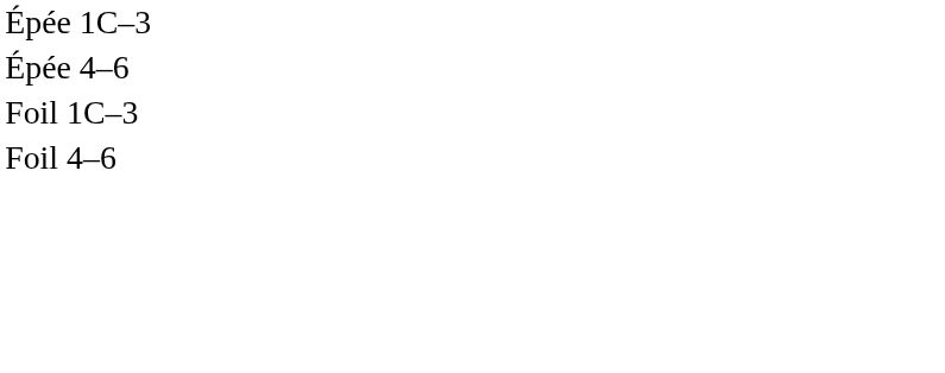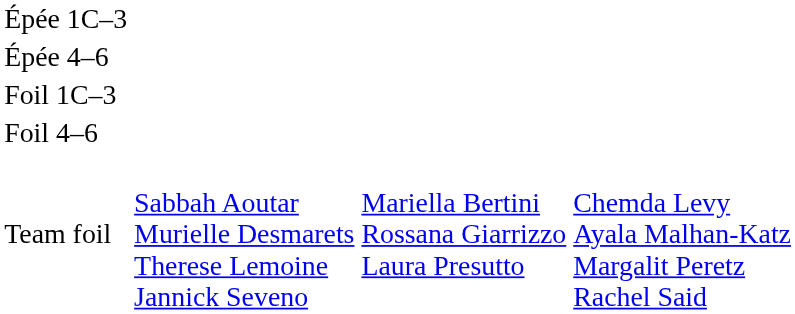+ row: Team foil | Sabbah Aoutar Murielle Desmarets Therese Lemoine Jannick Seveno | Mariella Bertini Rossana Giarrizzo Laura Presutto | Chemda Levy Ayala Malhan-Katz Margalit Peretz Rachel Said
